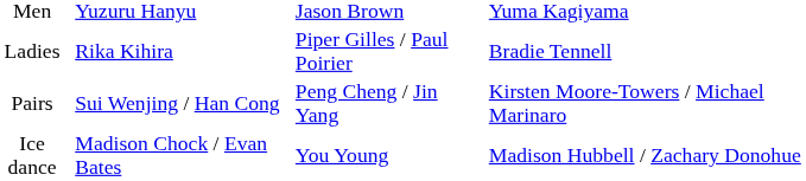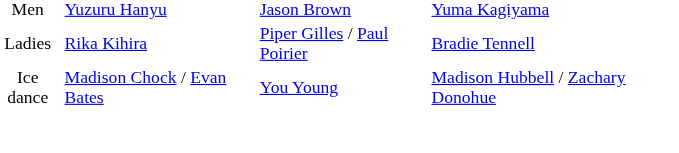- row: Pairs | Sui Wenjing / Han Cong | Peng Cheng / Jin Yang | Kirsten Moore-Towers / Michael Marinaro
